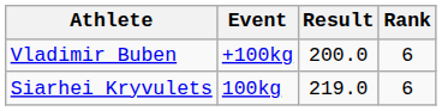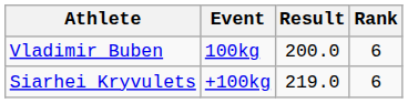Vladimir Buben | Event: +100kg -> 100kg
Siarhei Kryvulets | Event: 100kg -> +100kg
